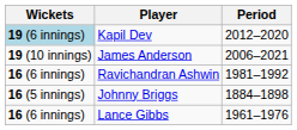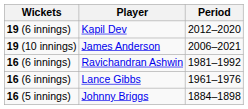Kapil Dev | Wickets: lightblue background -> no background
rows swapped: Johnny Briggs <-> Lance Gibbs
